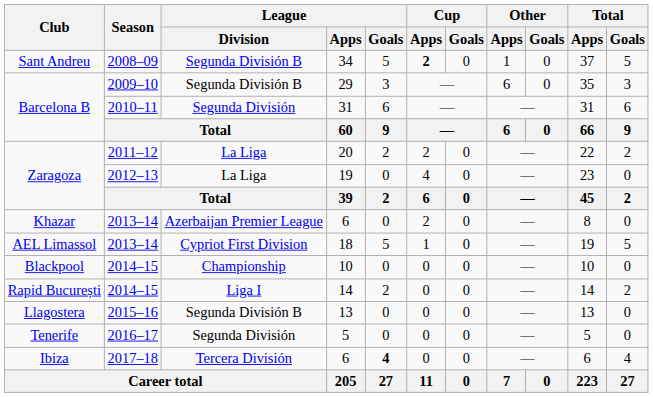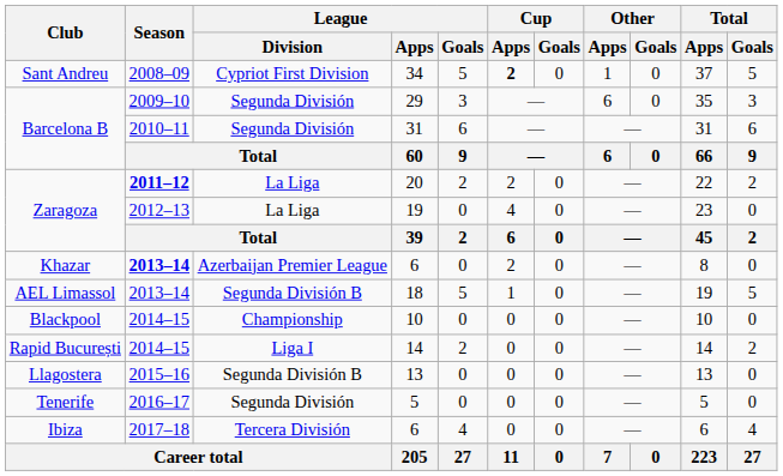34 | League / Division: Segunda División B -> Cypriot First Division
29 | League / Division: Segunda División B -> Segunda División
20 | Season: normal -> bold
Khazar / 6 | Season: normal -> bold
18 | League / Division: Cypriot First Division -> Segunda División B
Ibiza / 6 | League / Goals: bold -> normal
